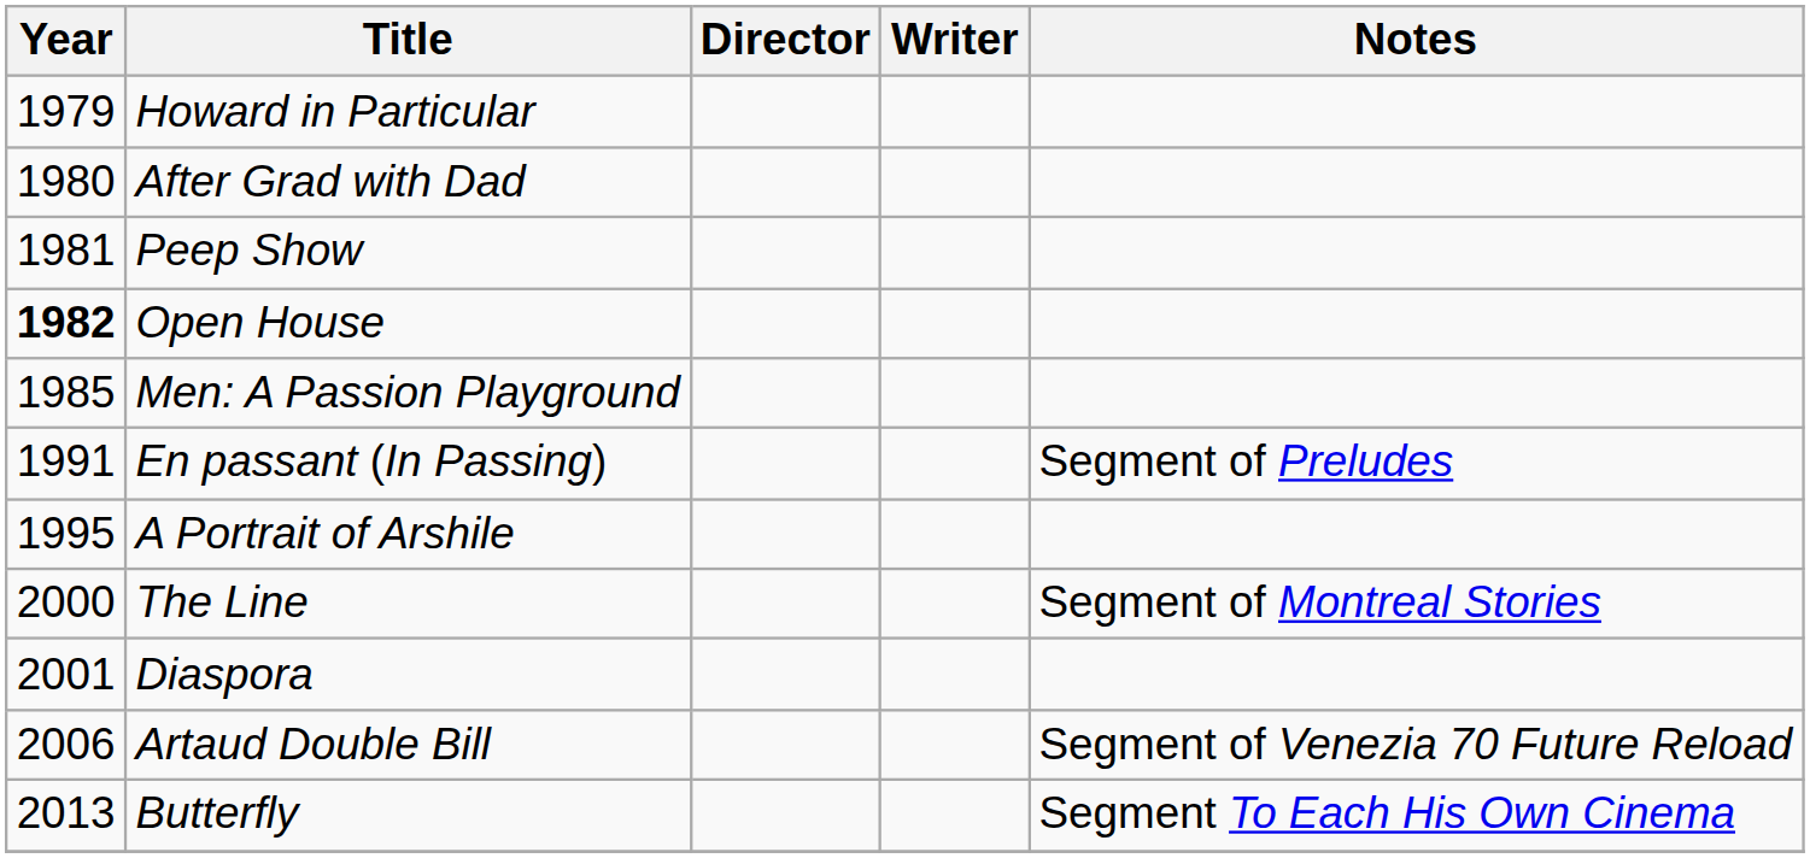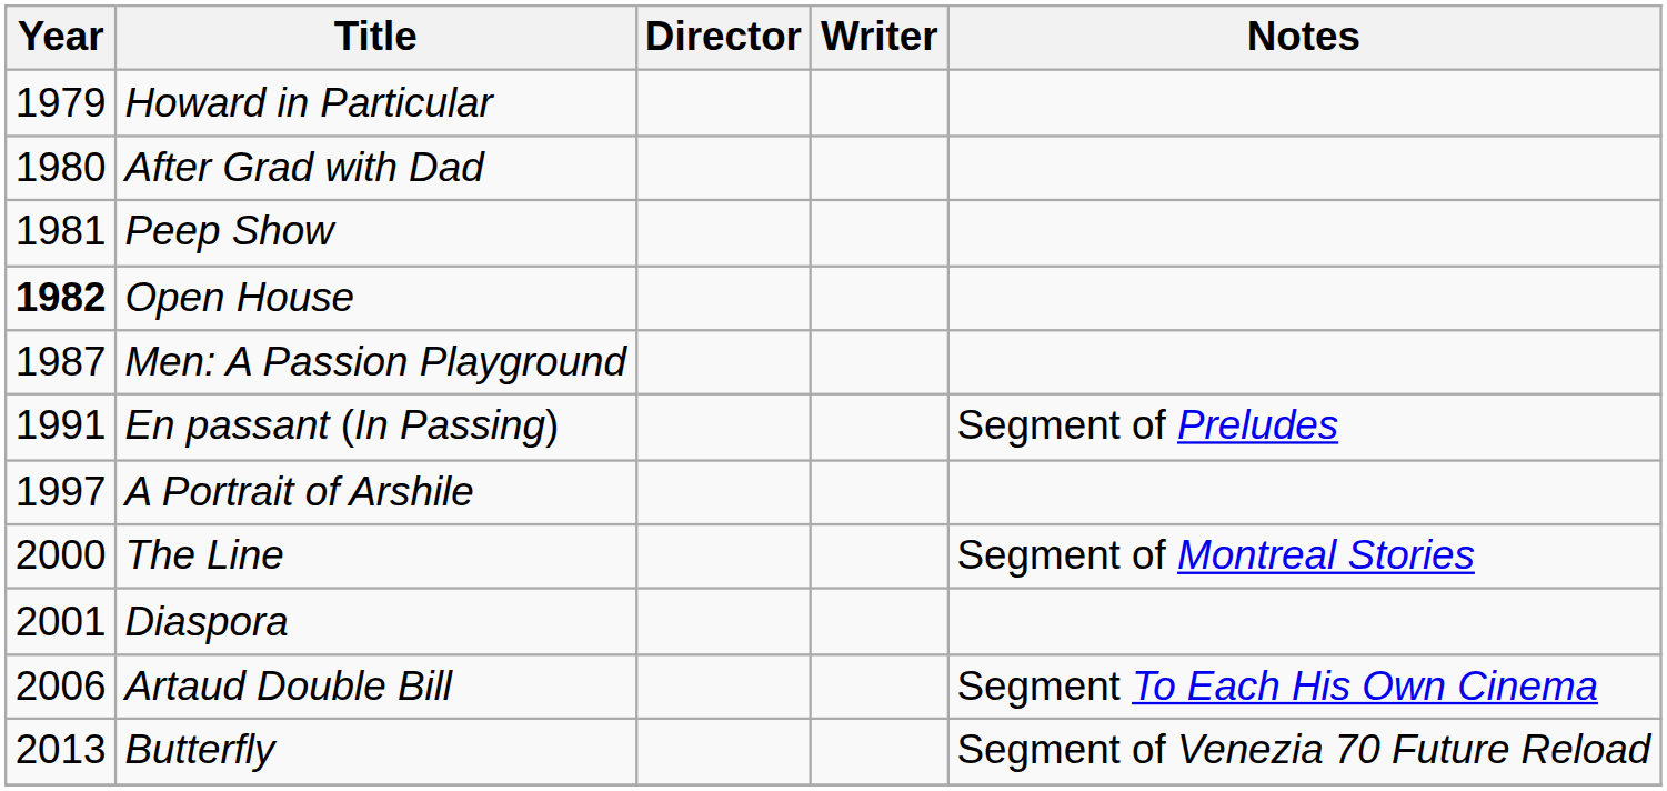Men: A Passion Playground | Year: 1985 -> 1987
A Portrait of Arshile | Year: 1995 -> 1997
Artaud Double Bill | Notes: Segment of Venezia 70 Future Reload -> Segment To Each His Own Cinema
Butterfly | Notes: Segment To Each His Own Cinema -> Segment of Venezia 70 Future Reload
